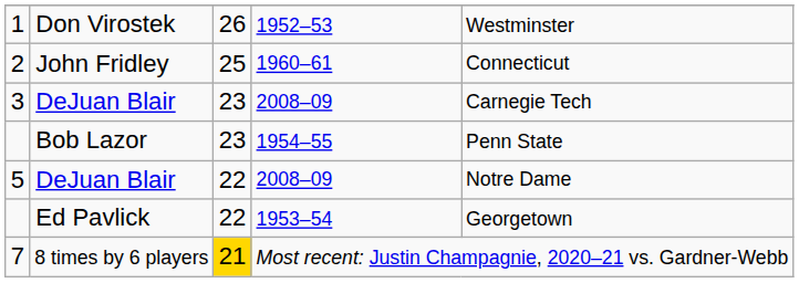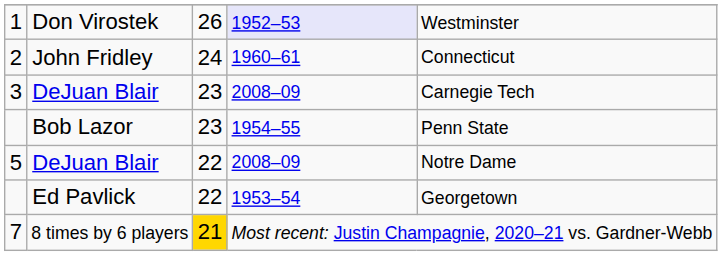1 | column 4: no background -> lavender background
2 | column 3: 25 -> 24
